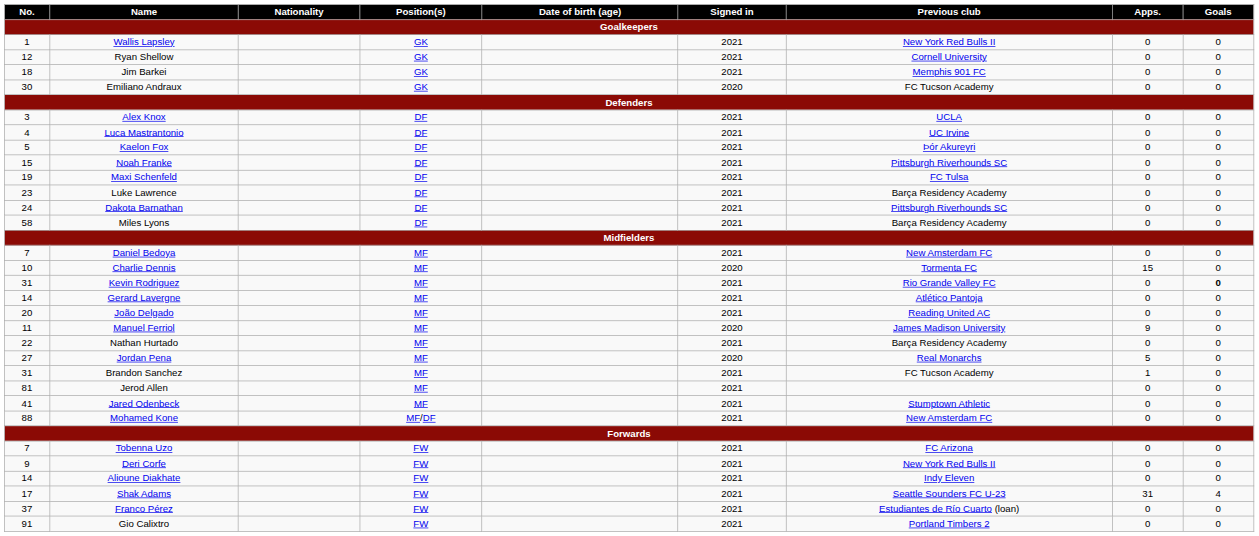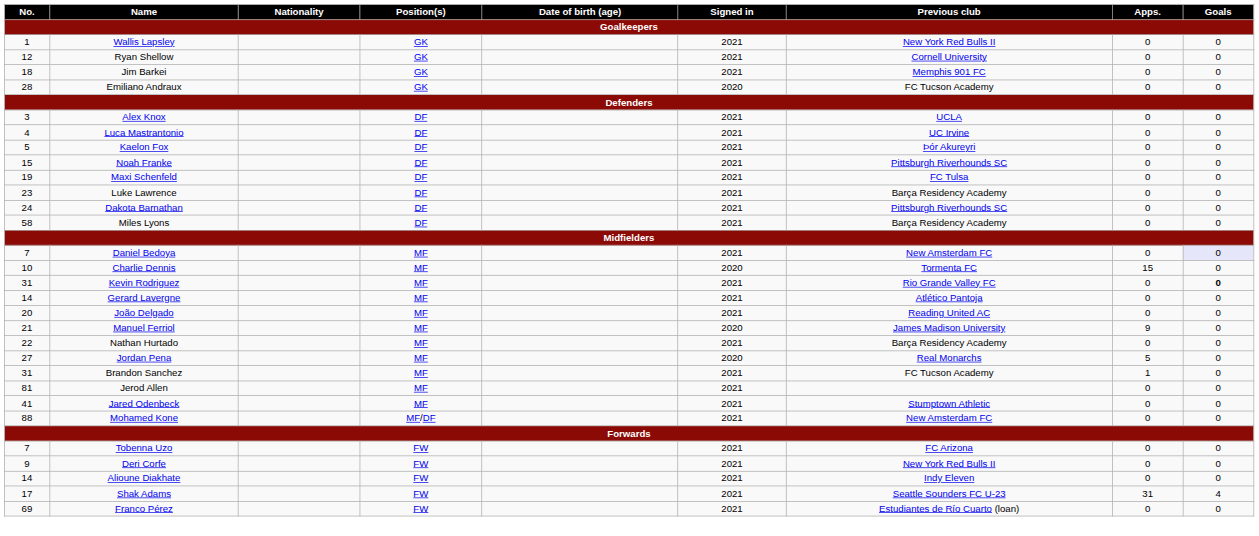Emiliano Andraux | No.: 30 -> 28
Daniel Bedoya | Goals: no background -> lavender background
Manuel Ferriol | No.: 11 -> 21
Franco Pérez | No.: 37 -> 69
- row: 91 | Gio Calixtro | FW | 2021 | Portland Timbers 2 | 0 | 0
